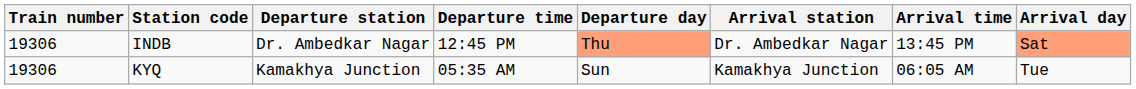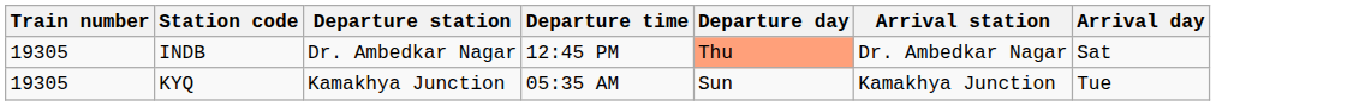- column: Arrival time | 13:45 PM | 06:05 AM
INDB | Train number: 19306 -> 19305
INDB | Arrival day: lightsalmon background -> no background
KYQ | Train number: 19306 -> 19305
